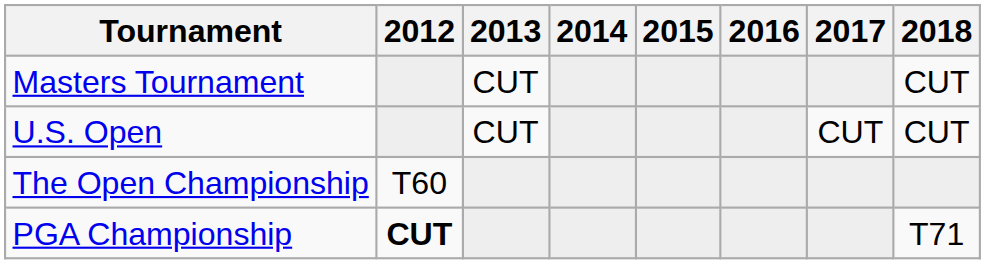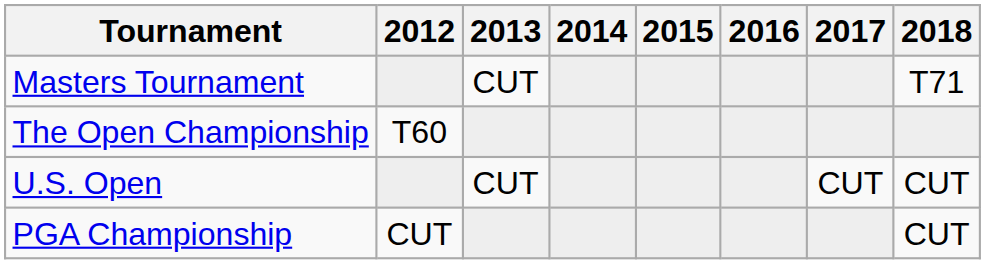Masters Tournament | 2018: CUT -> T71
rows swapped: U.S. Open <-> The Open Championship
PGA Championship | 2012: bold -> normal
PGA Championship | 2018: T71 -> CUT
